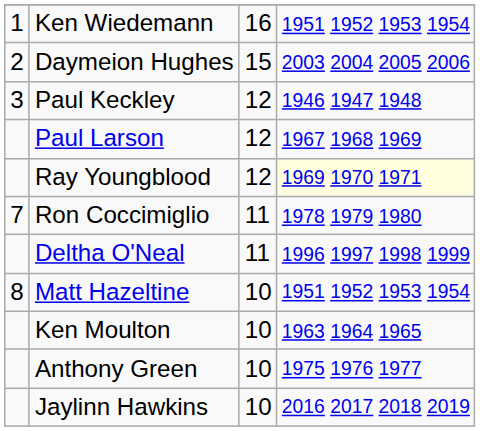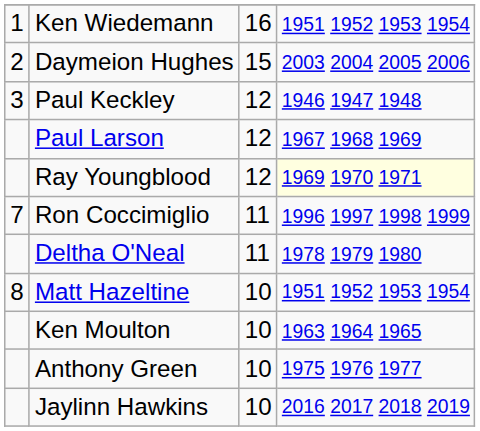Ron Coccimiglio | column 4: 1978 1979 1980 -> 1996 1997 1998 1999
Deltha O'Neal | column 4: 1996 1997 1998 1999 -> 1978 1979 1980
